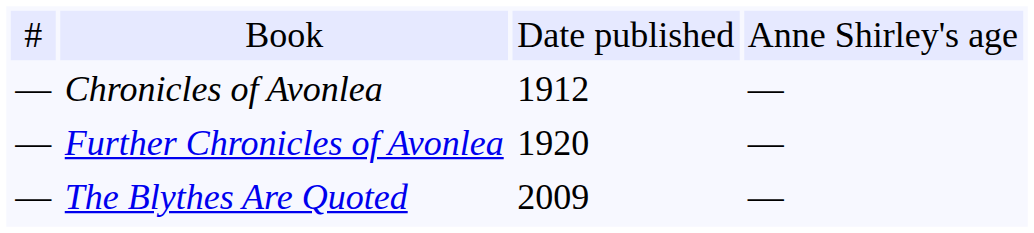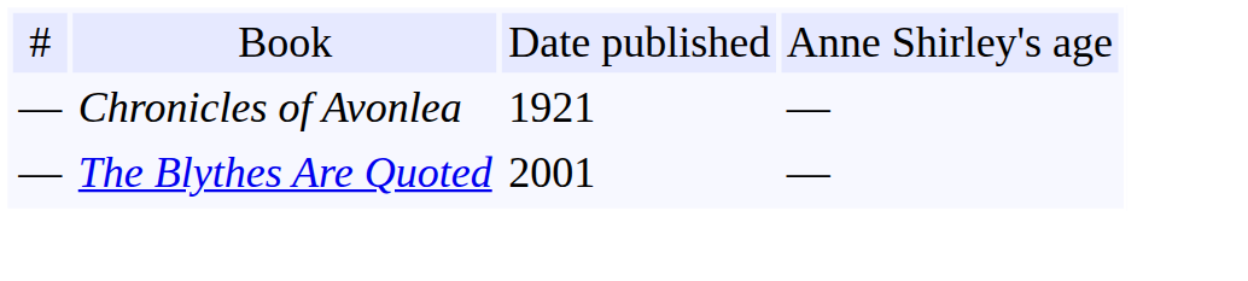Chronicles of Avonlea | column 3: 1912 -> 1921
- row: — | Further Chronicles of Avonlea | 1920 | —
The Blythes Are Quoted | column 3: 2009 -> 2001
